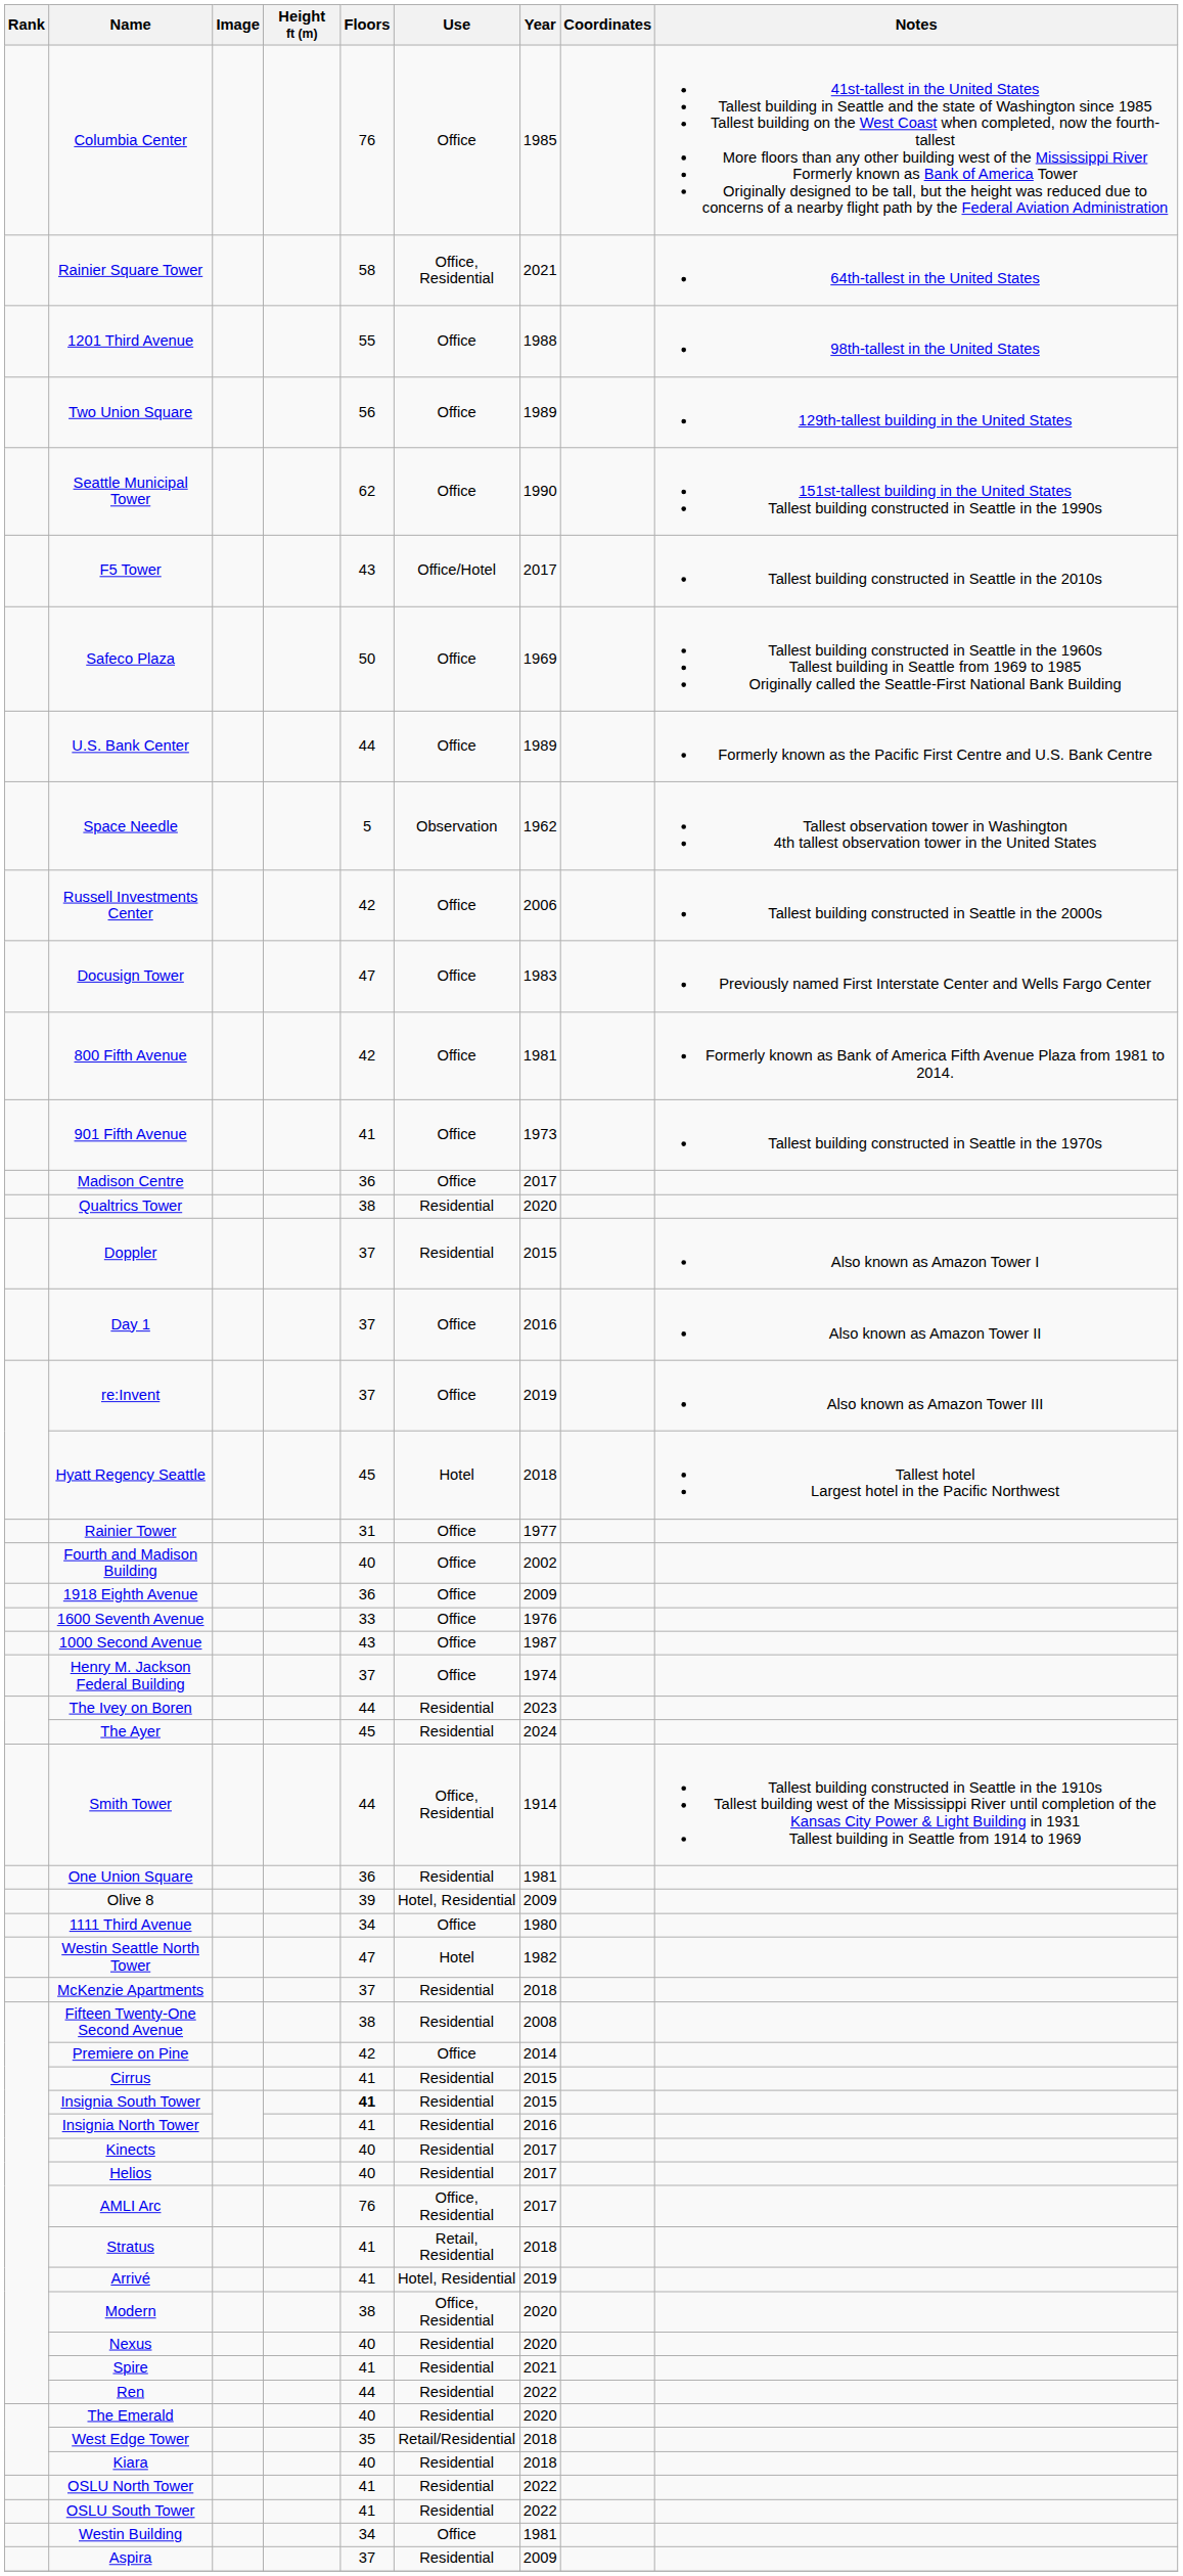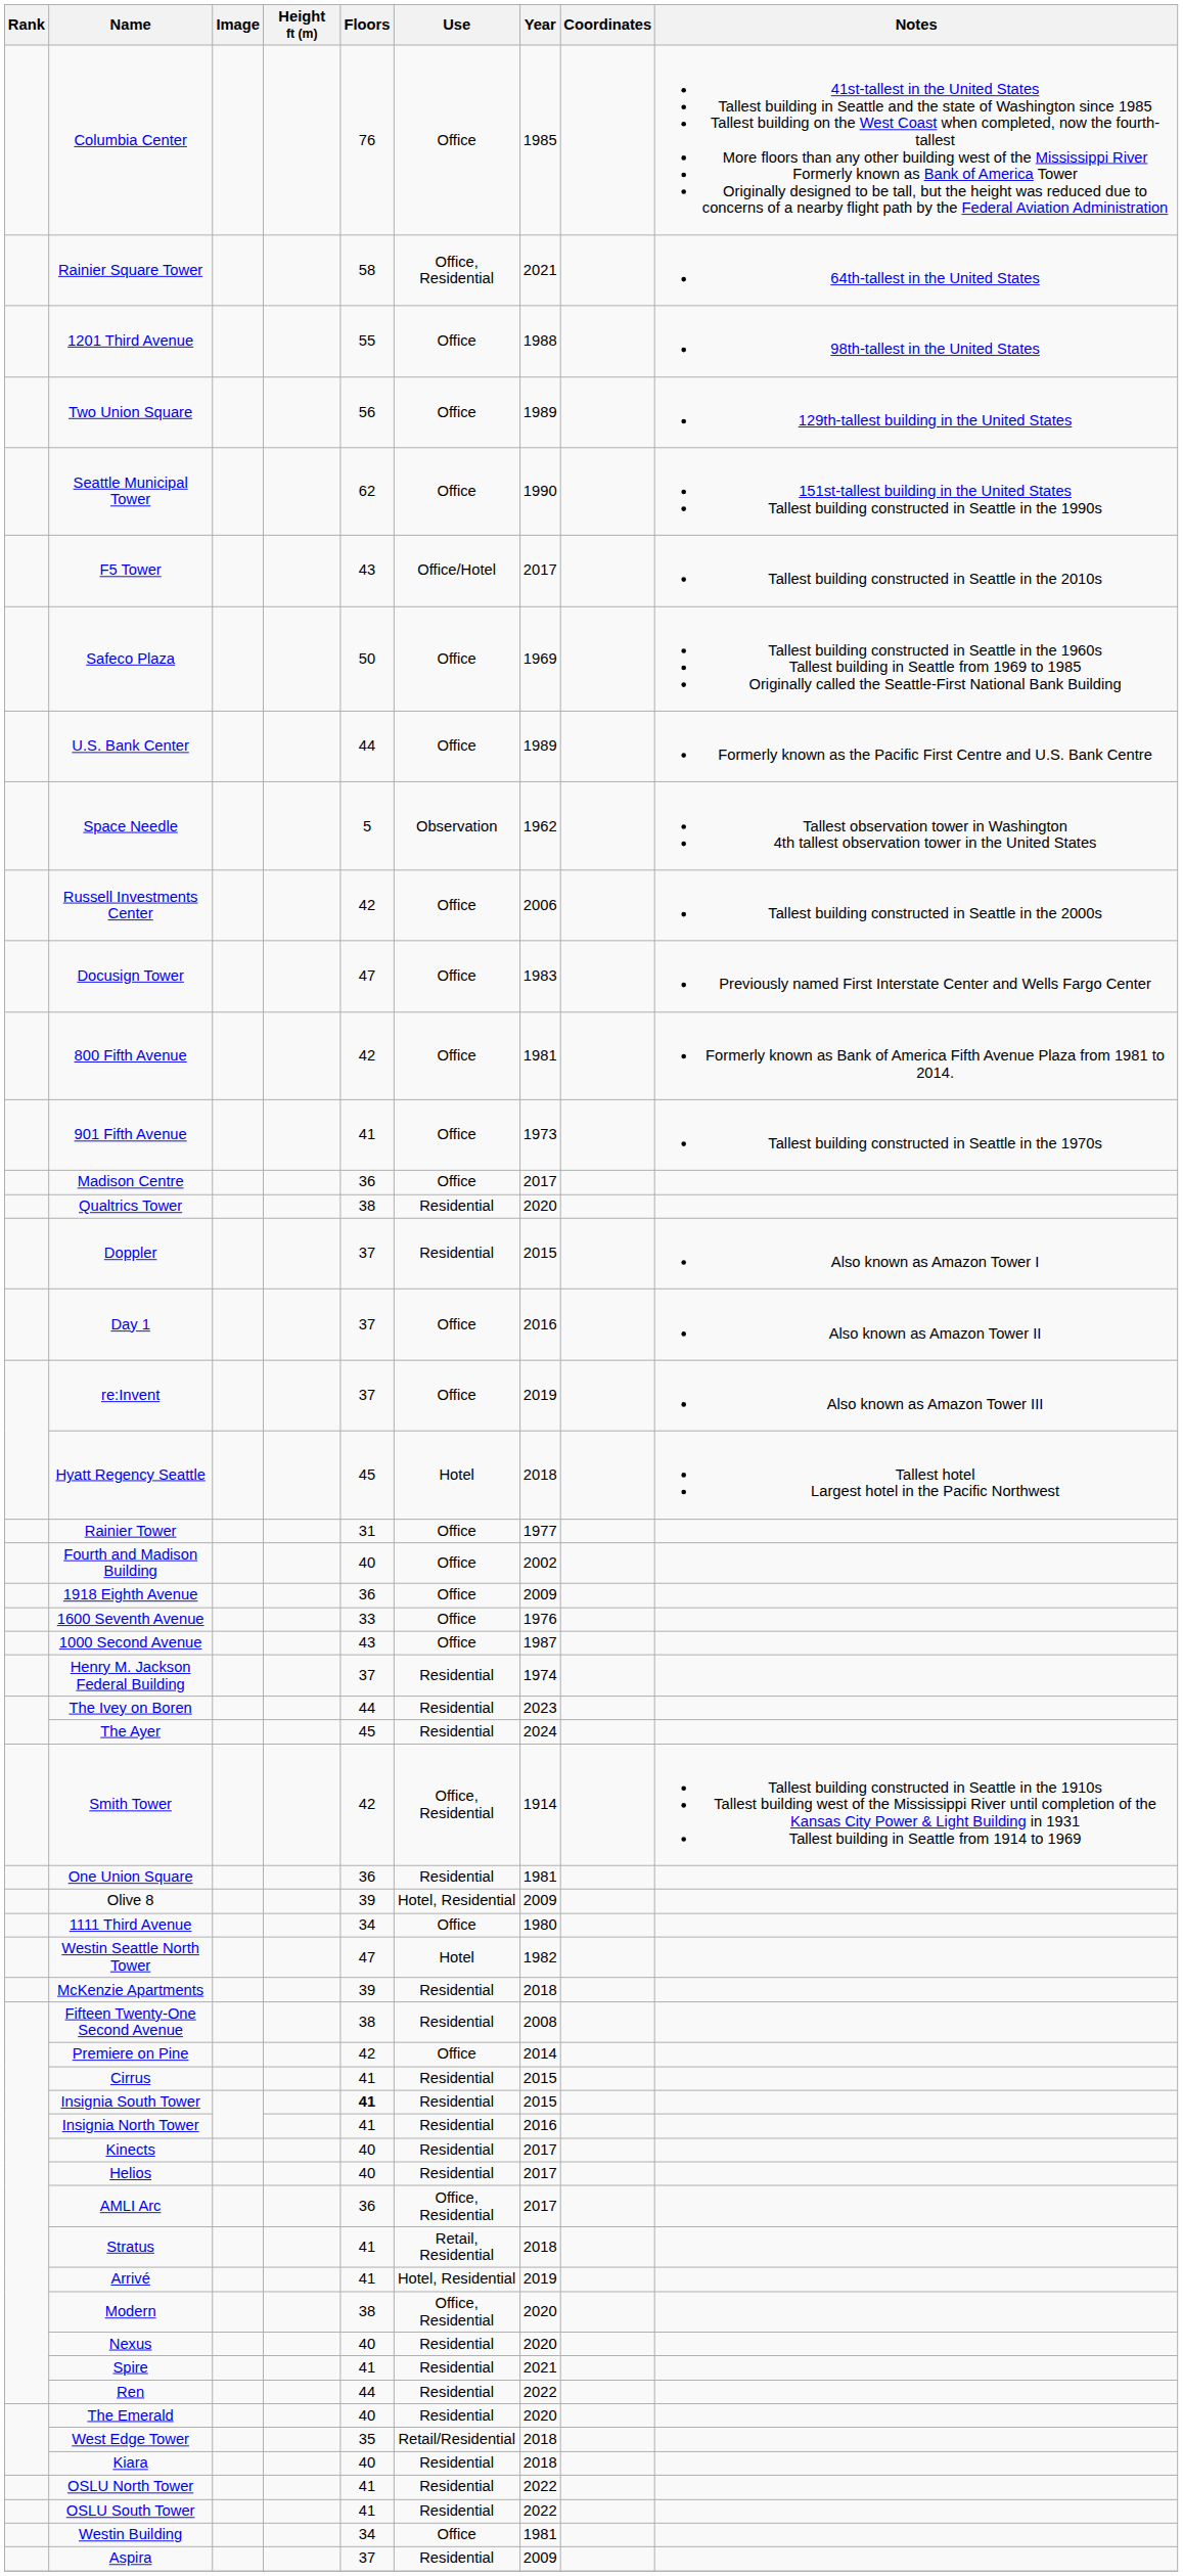Henry M. Jackson Federal Building | Use: Office -> Residential
Smith Tower | Floors: 44 -> 42
McKenzie Apartments | Floors: 37 -> 39
AMLI Arc | Floors: 76 -> 36
